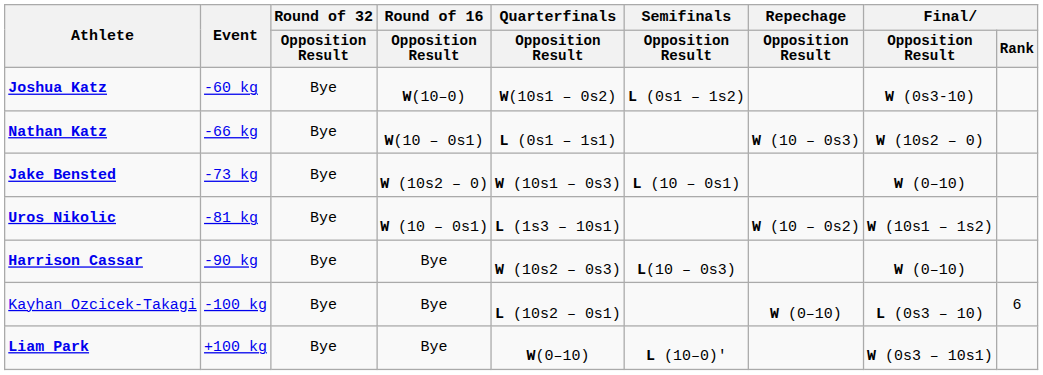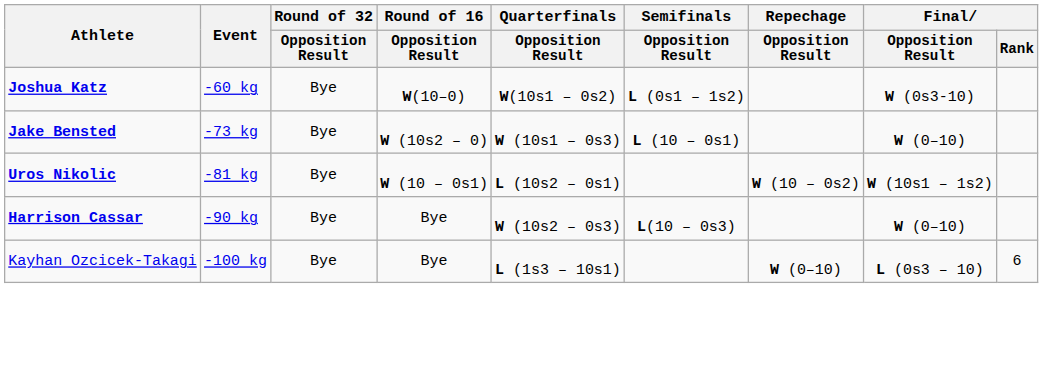- row: Nathan Katz | -66 kg | Bye | W(10 – 0s1) | L (0s1 – 1s1) | W (10 – 0s3) | W (10s2 – 0)
Uros Nikolic | Quarterfinals / Opposition Result: L (1s3 – 10s1) -> L (10s2 – 0s1)
Kayhan Ozcicek-Takagi | Quarterfinals / Opposition Result: L (10s2 – 0s1) -> L (1s3 – 10s1)
- row: Liam Park | +100 kg | Bye | Bye | W(0–10) | L (10–0)' | W (0s3 – 10s1)
